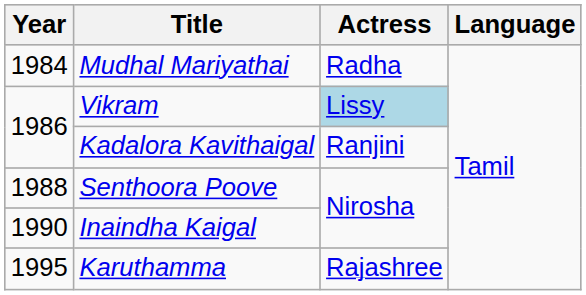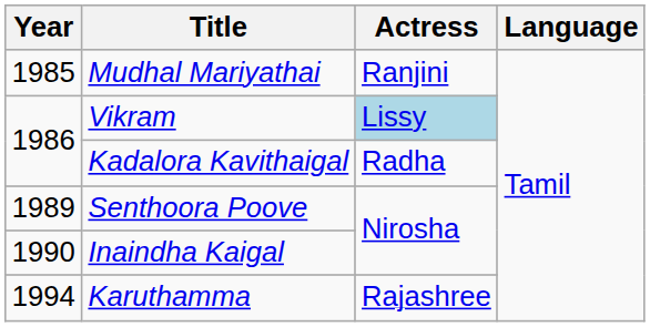Mudhal Mariyathai | Year: 1984 -> 1985
Mudhal Mariyathai | Actress: Radha -> Ranjini
Kadalora Kavithaigal | Actress: Ranjini -> Radha
Senthoora Poove | Year: 1988 -> 1989
Karuthamma | Year: 1995 -> 1994
